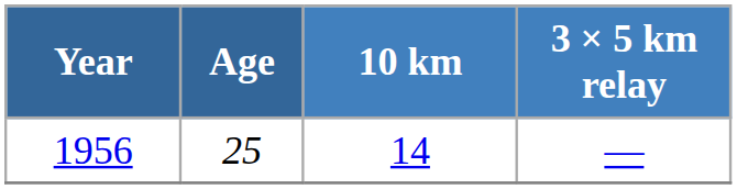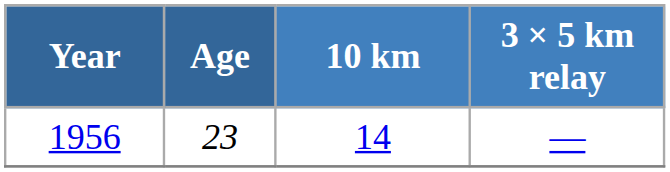1956 | Age: 25 -> 23
